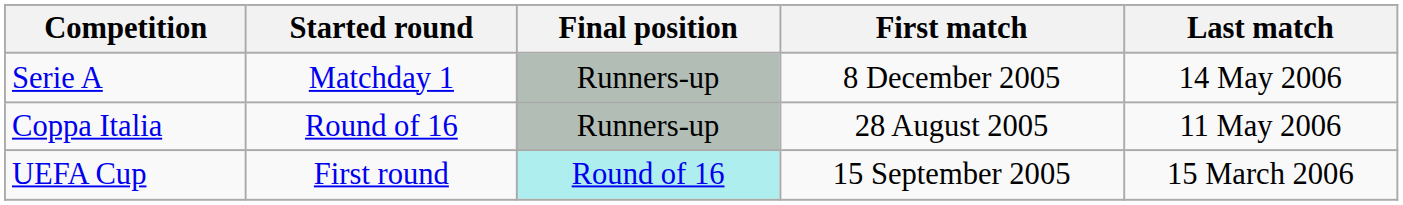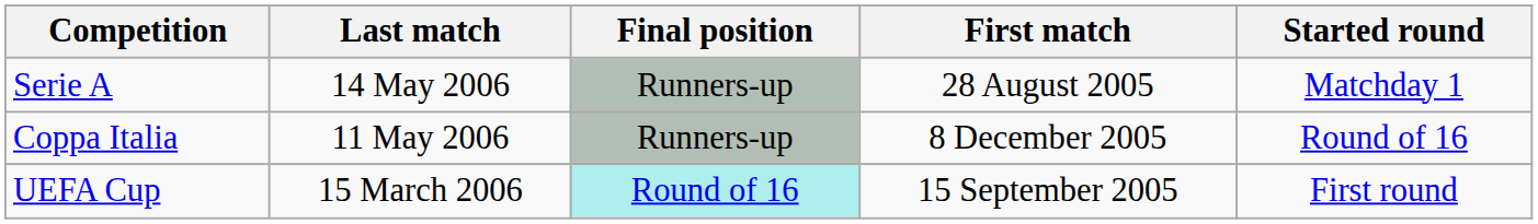columns swapped: Started round <-> Last match
Serie A | First match: 8 December 2005 -> 28 August 2005
Coppa Italia | First match: 28 August 2005 -> 8 December 2005
